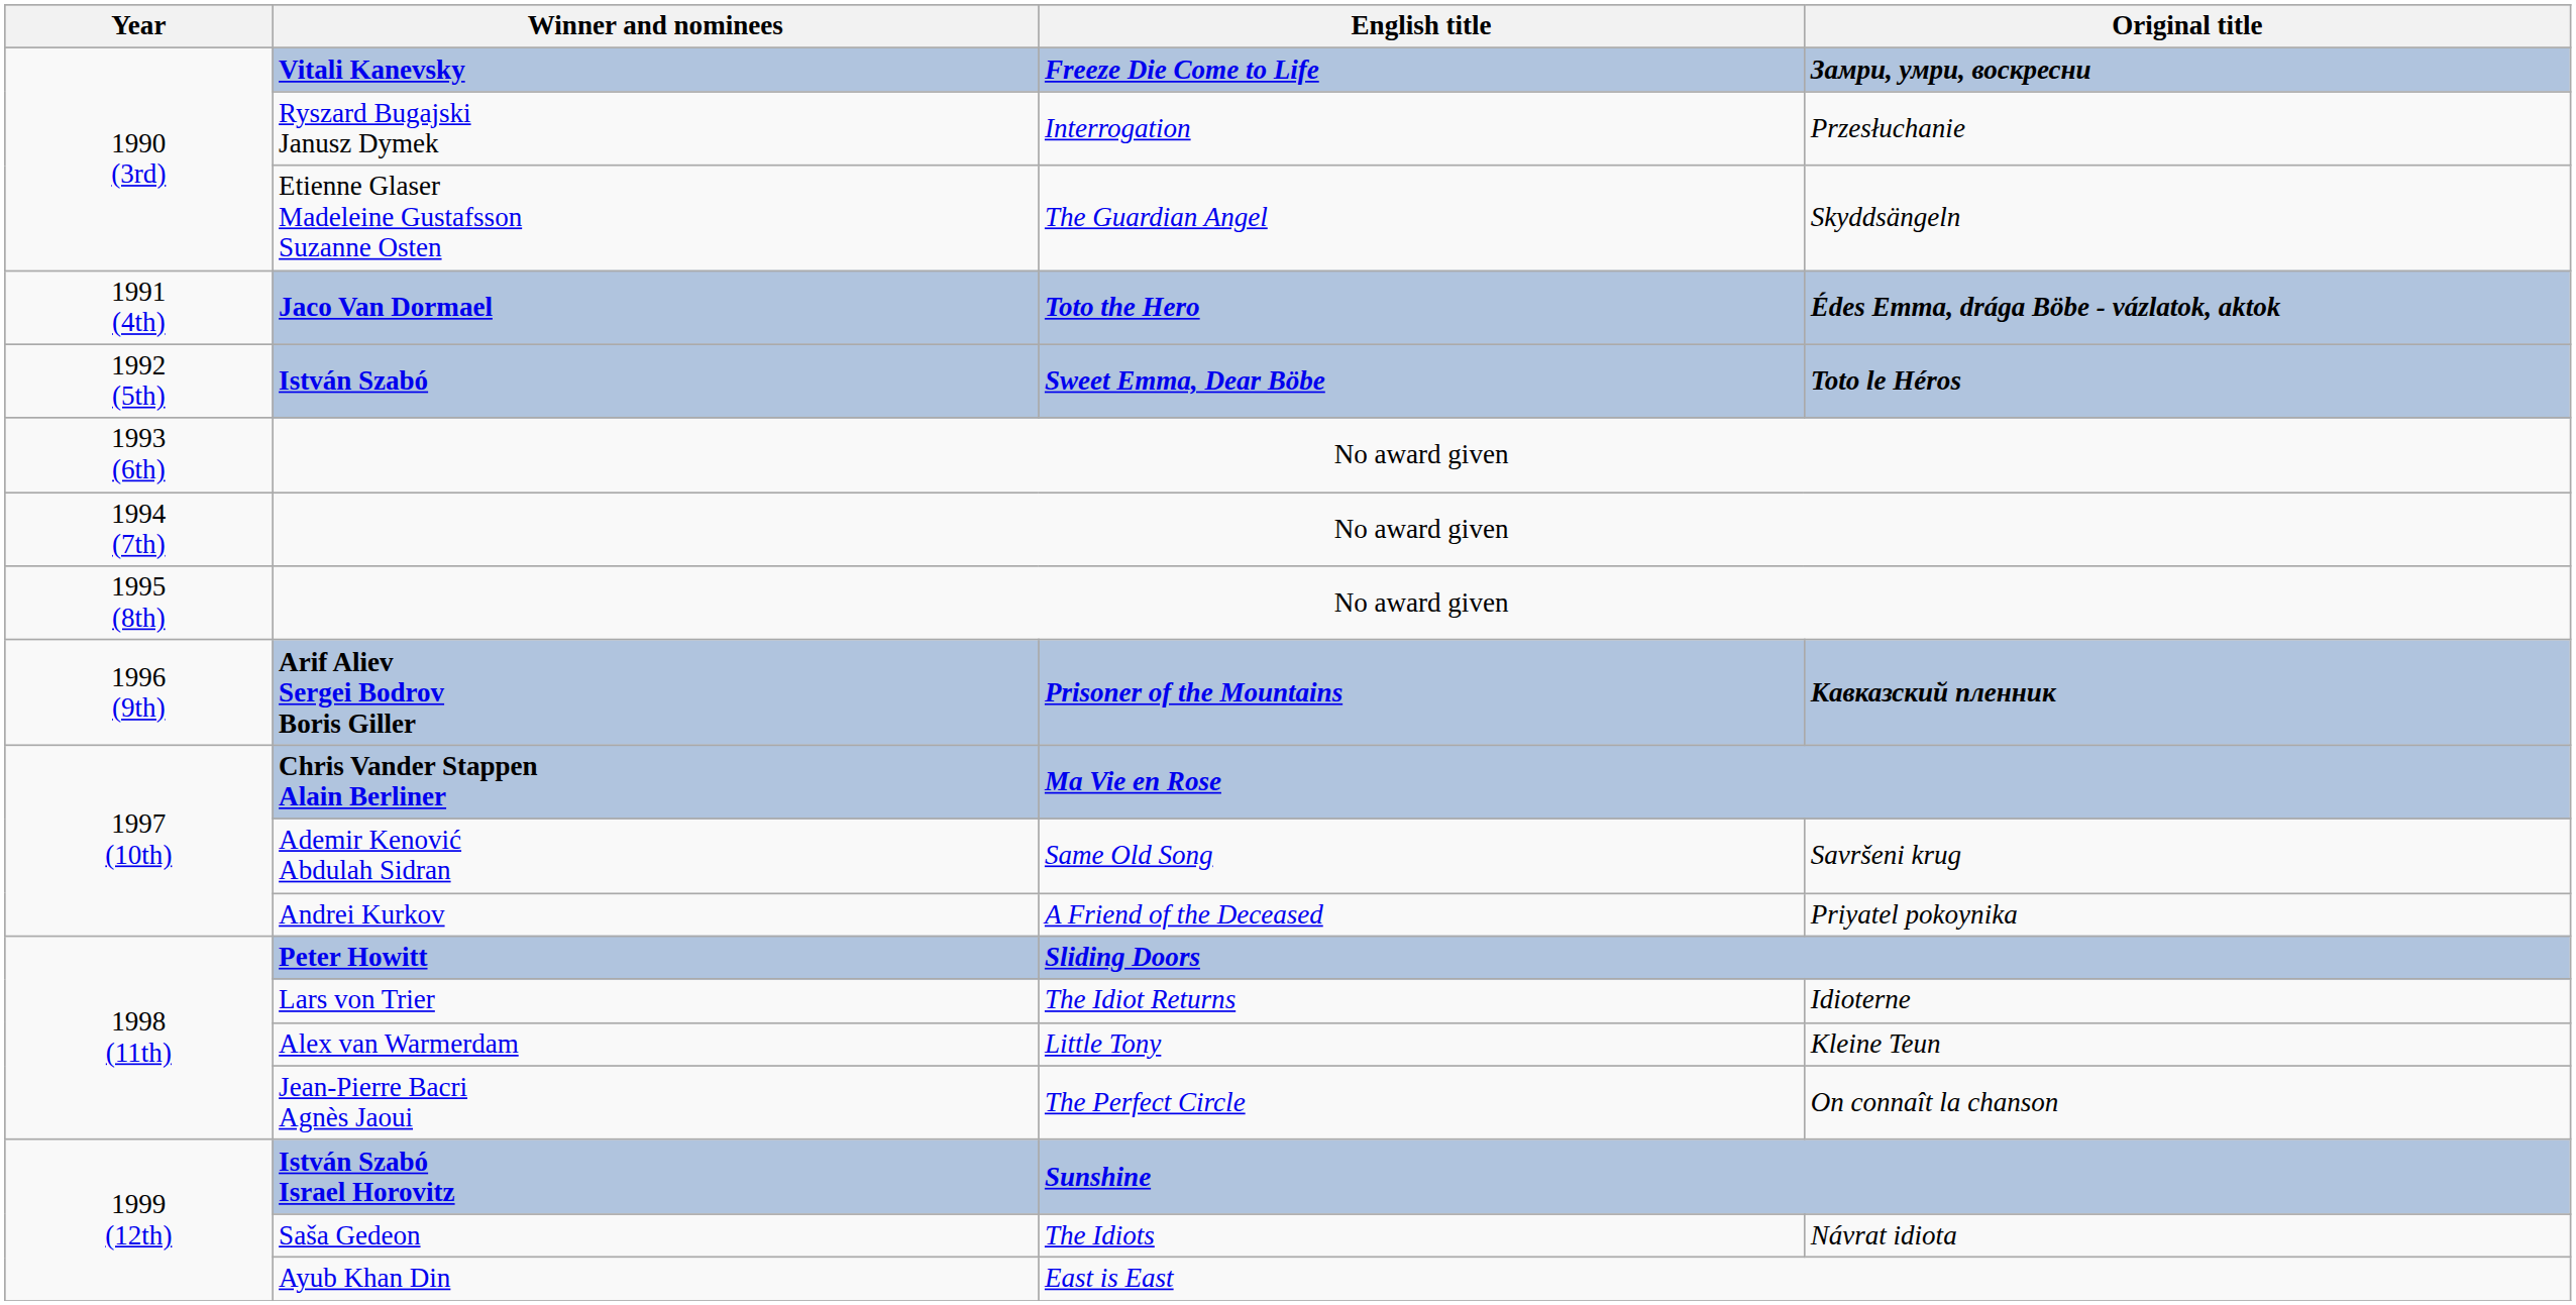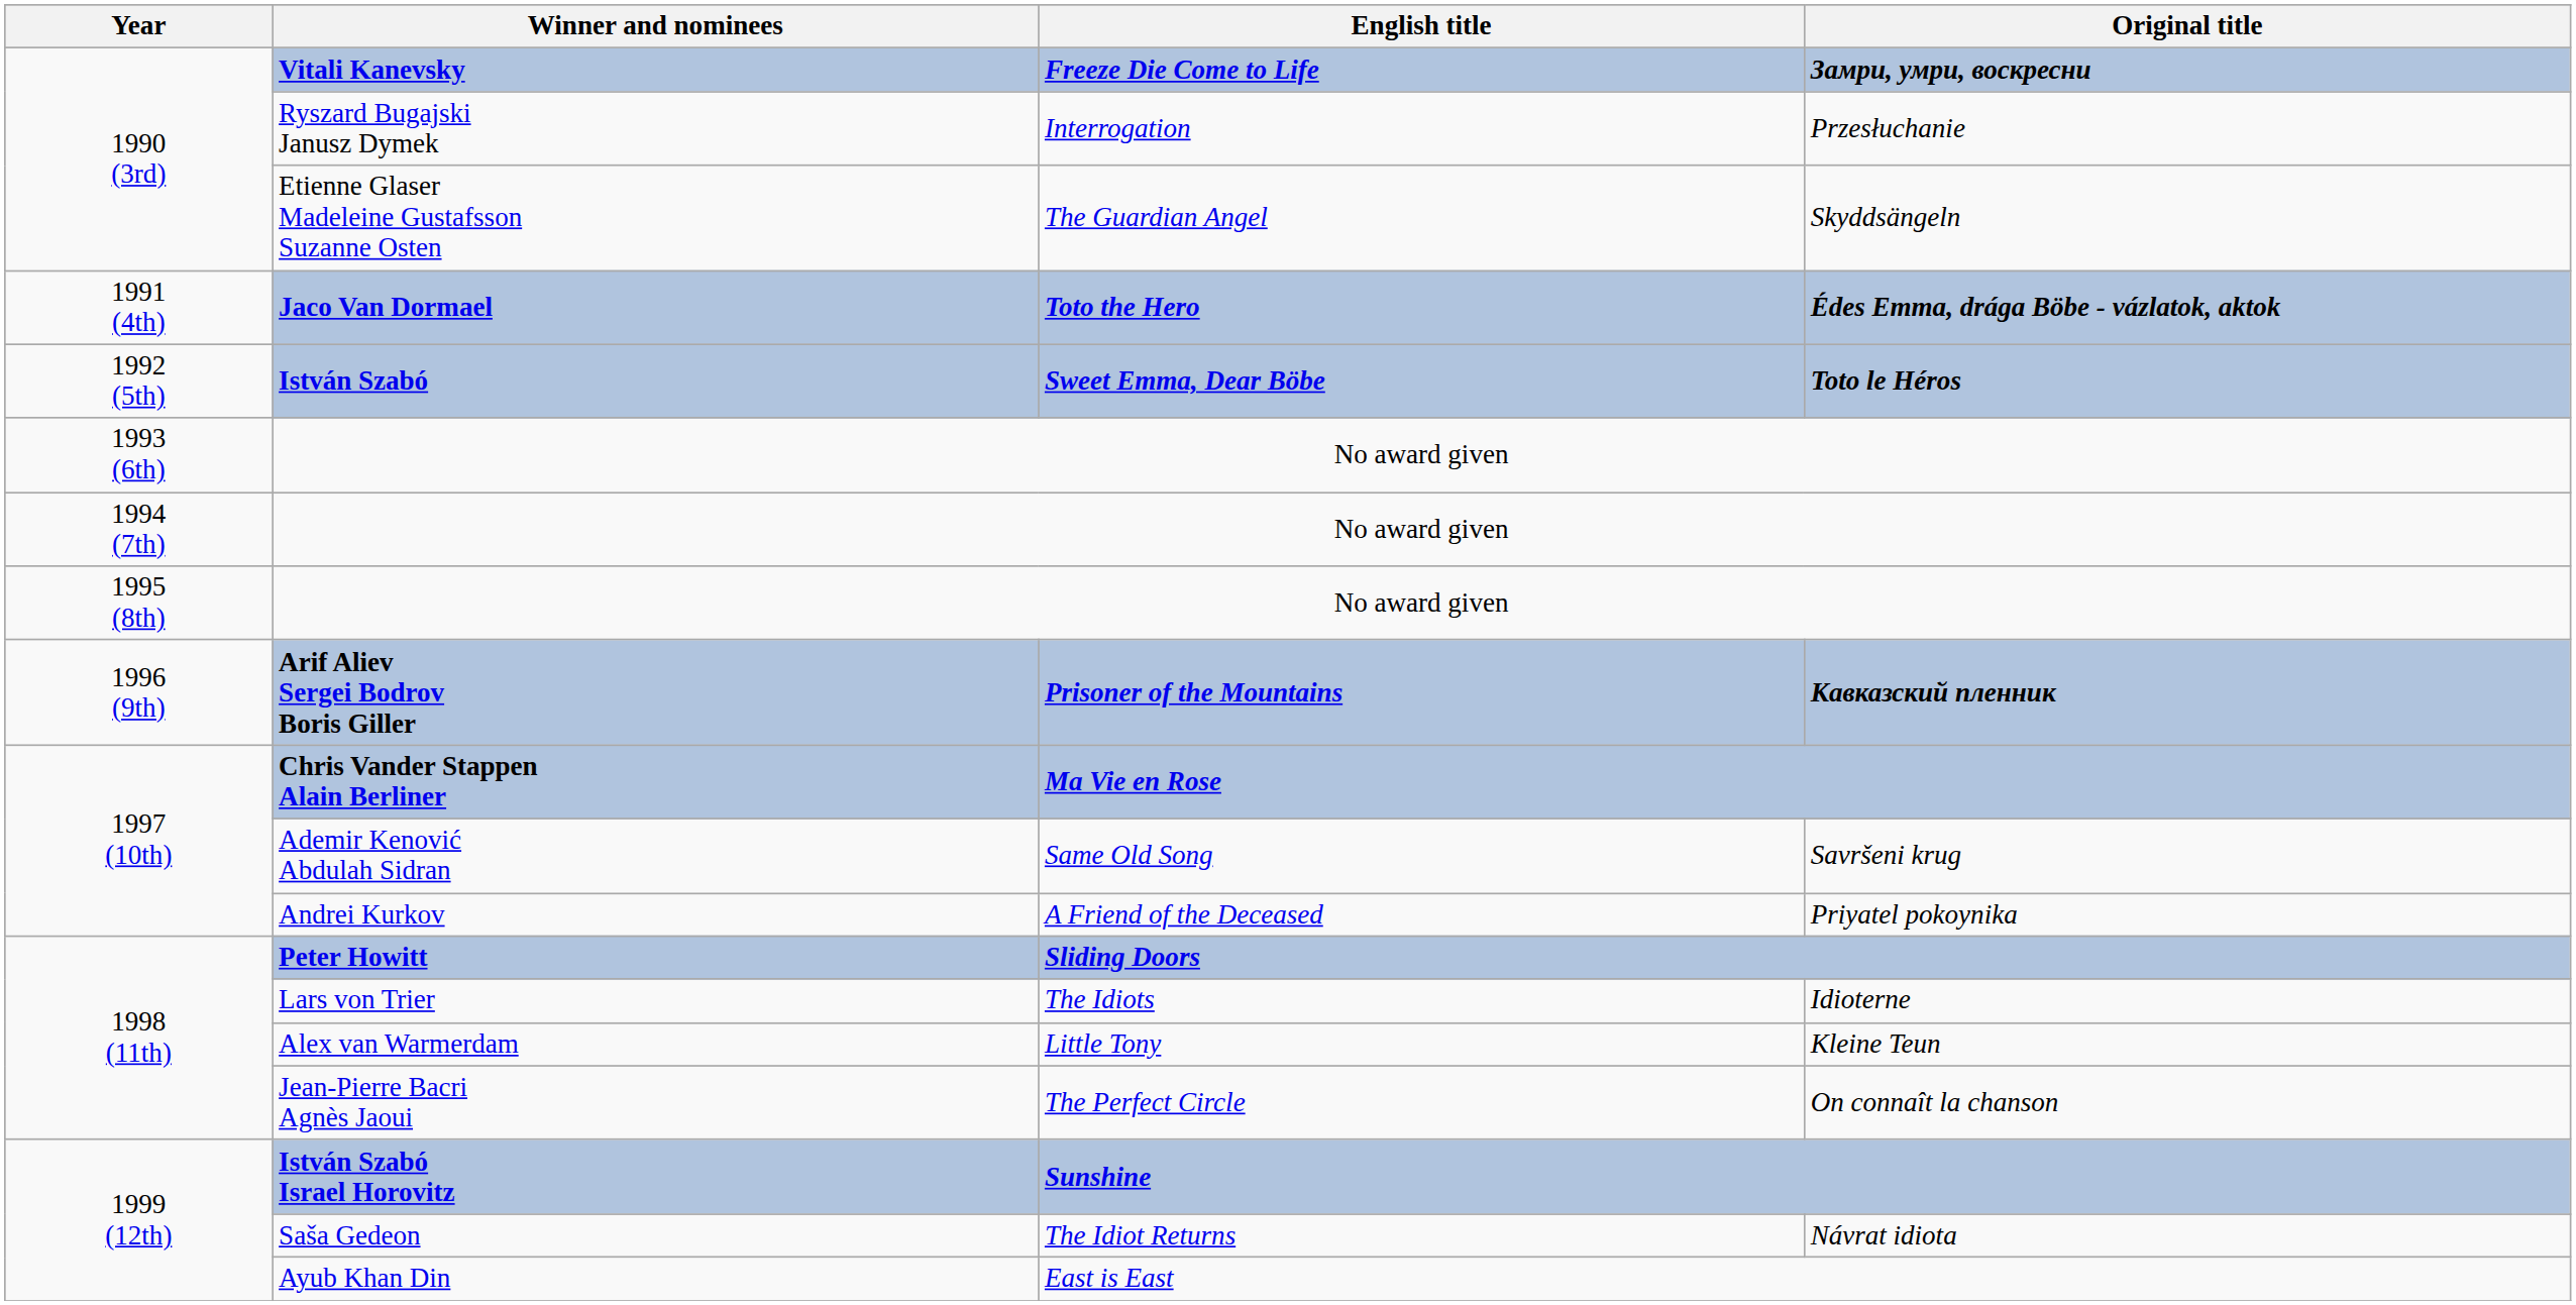Lars von Trier | English title: The Idiot Returns -> The Idiots
Saša Gedeon | English title: The Idiots -> The Idiot Returns
